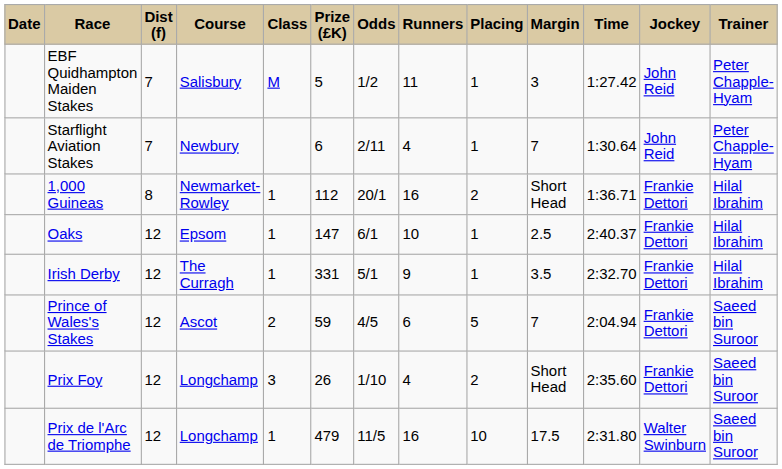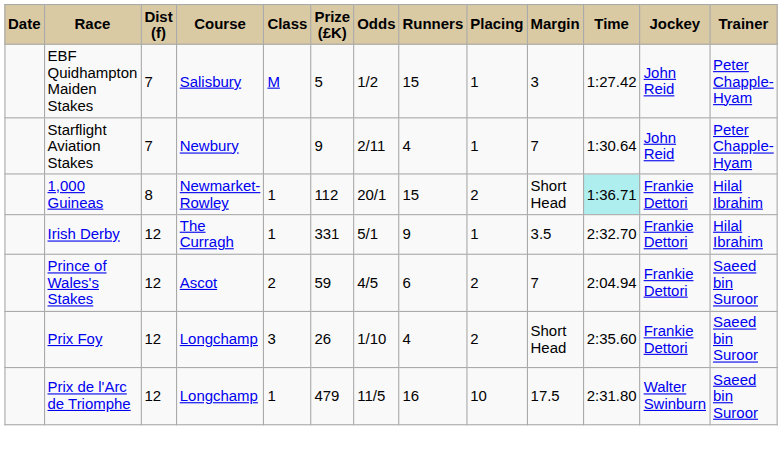EBF Quidhampton Maiden Stakes | Runners: 11 -> 15
Starflight Aviation Stakes | Prize (£K): 6 -> 9
1,000 Guineas | Runners: 16 -> 15
1,000 Guineas | Time: no background -> paleturquoise background
- row: Oaks | 12 | Epsom | 1 | 147 | 6/1 | 10 | 1 | 2.5 | 2:40.37 | Frankie Dettori | Hilal Ibrahim
Prince of Wales's Stakes | Placing: 5 -> 2
